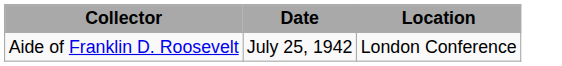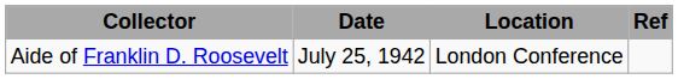+ column: Ref
